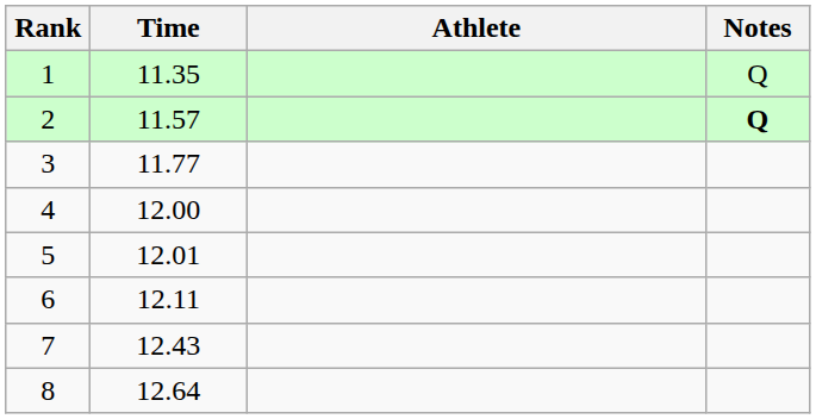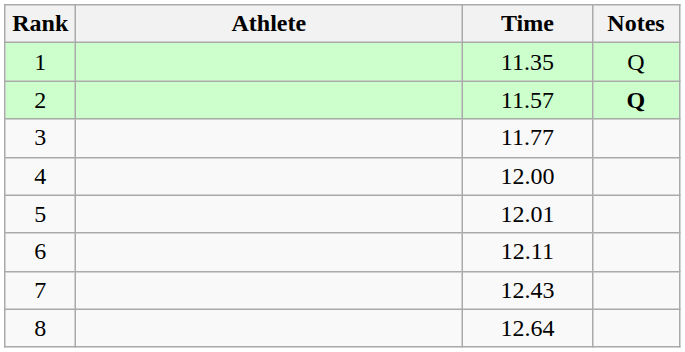columns swapped: Athlete <-> Time
